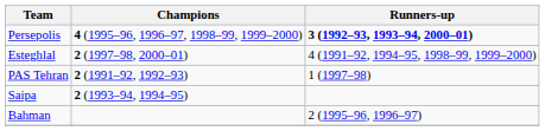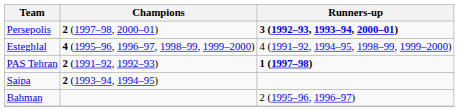Persepolis | Champions: 4 (1995–96, 1996–97, 1998–99, 1999–2000) -> 2 (1997–98, 2000–01)
Esteghlal | Champions: 2 (1997–98, 2000–01) -> 4 (1995–96, 1996–97, 1998–99, 1999–2000)
PAS Tehran | Runners-up: normal -> bold
